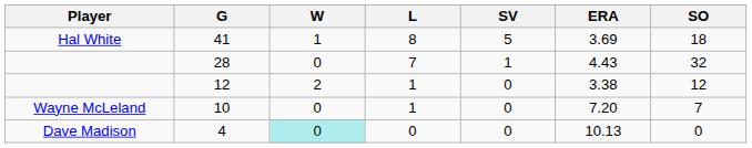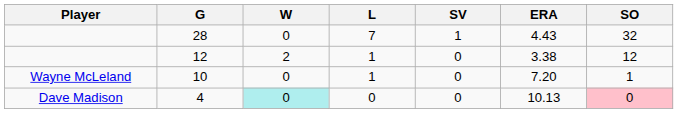- row: Hal White | 41 | 1 | 8 | 5 | 3.69 | 18
10 | SO: 7 -> 1
4 | SO: no background -> pink background
